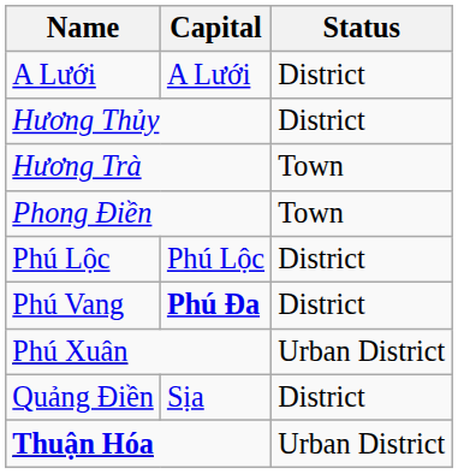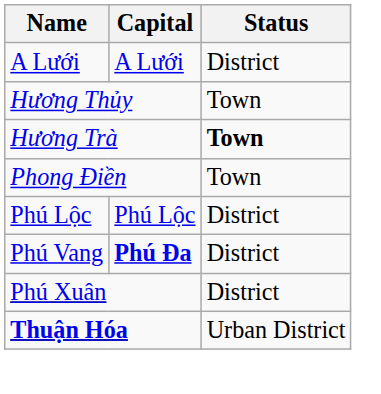Hương Thủy | Status: District -> Town
Hương Trà | Status: normal -> bold
Phú Xuân | Status: Urban District -> District
- row: Quảng Điền | Sịa | District
